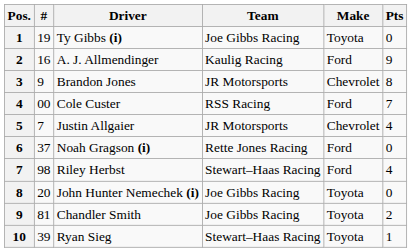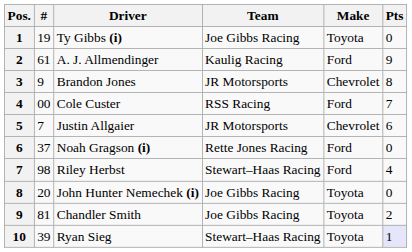A. J. Allmendinger | #: 16 -> 61
Justin Allgaier | Pts: 4 -> 6
Ryan Sieg | Pts: no background -> lavender background
